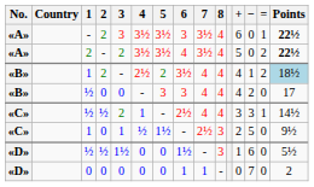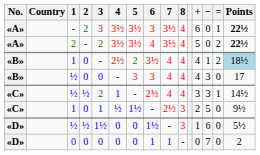«B» / 1 | 2: 2 -> 0
«B» / ½ | −: 2 -> 3
